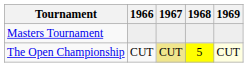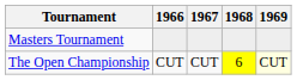The Open Championship | 1967: khaki background -> no background
The Open Championship | 1968: 5 -> 6
